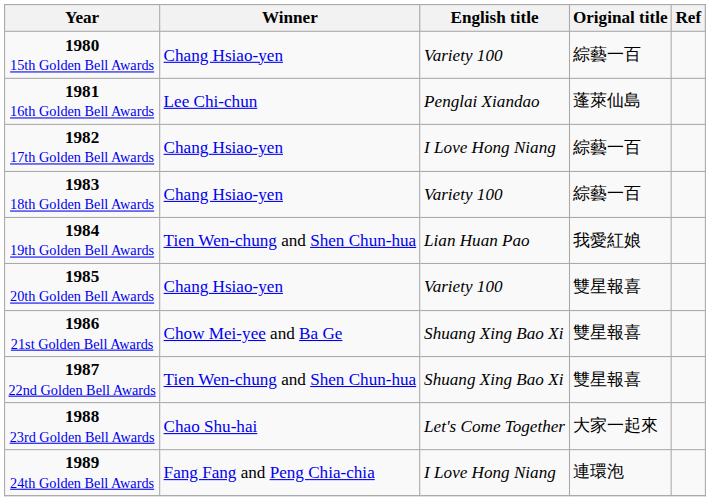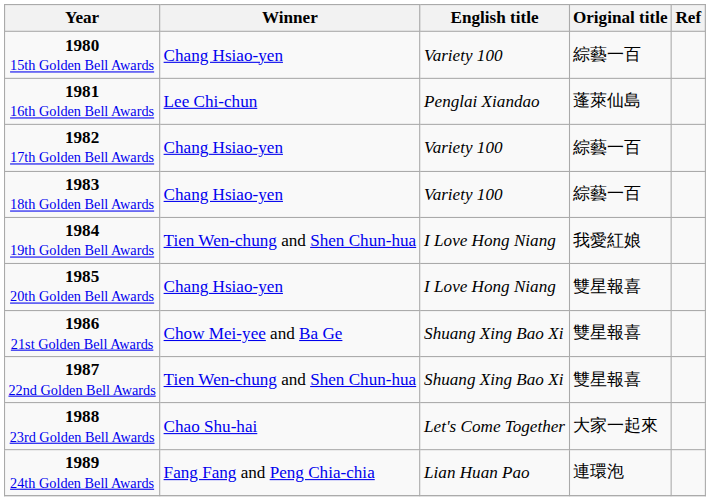1982 17th Golden Bell Awards | English title: I Love Hong Niang -> Variety 100
1984 19th Golden Bell Awards | English title: Lian Huan Pao -> I Love Hong Niang
1985 20th Golden Bell Awards | English title: Variety 100 -> I Love Hong Niang
1989 24th Golden Bell Awards | English title: I Love Hong Niang -> Lian Huan Pao
